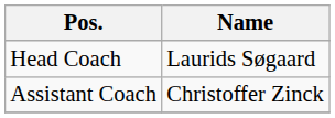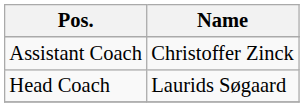rows swapped: Head Coach <-> Assistant Coach
